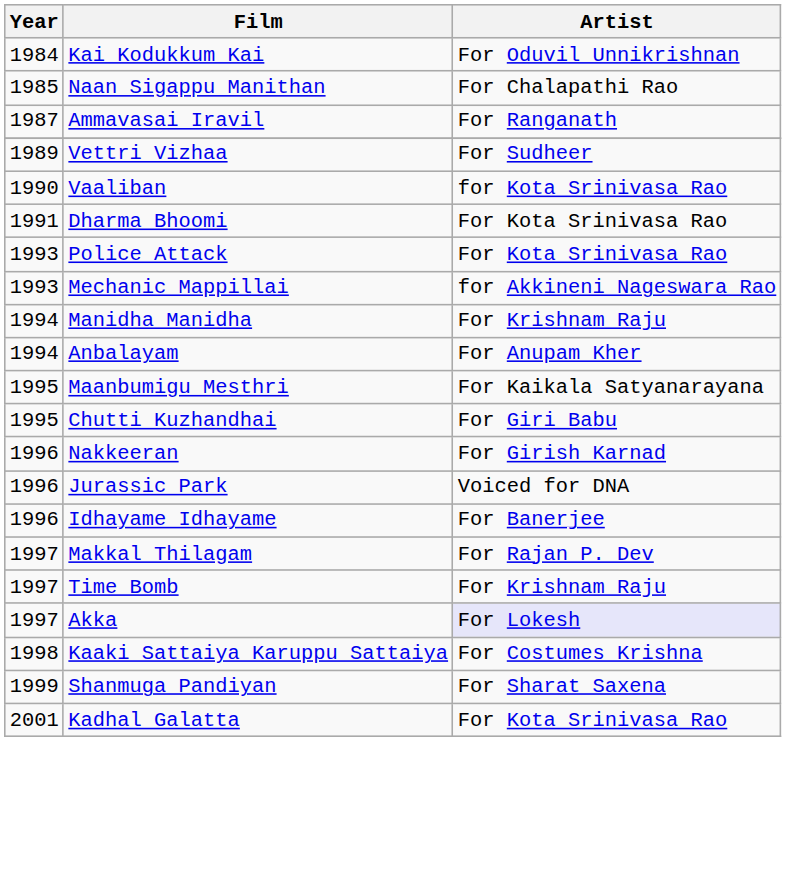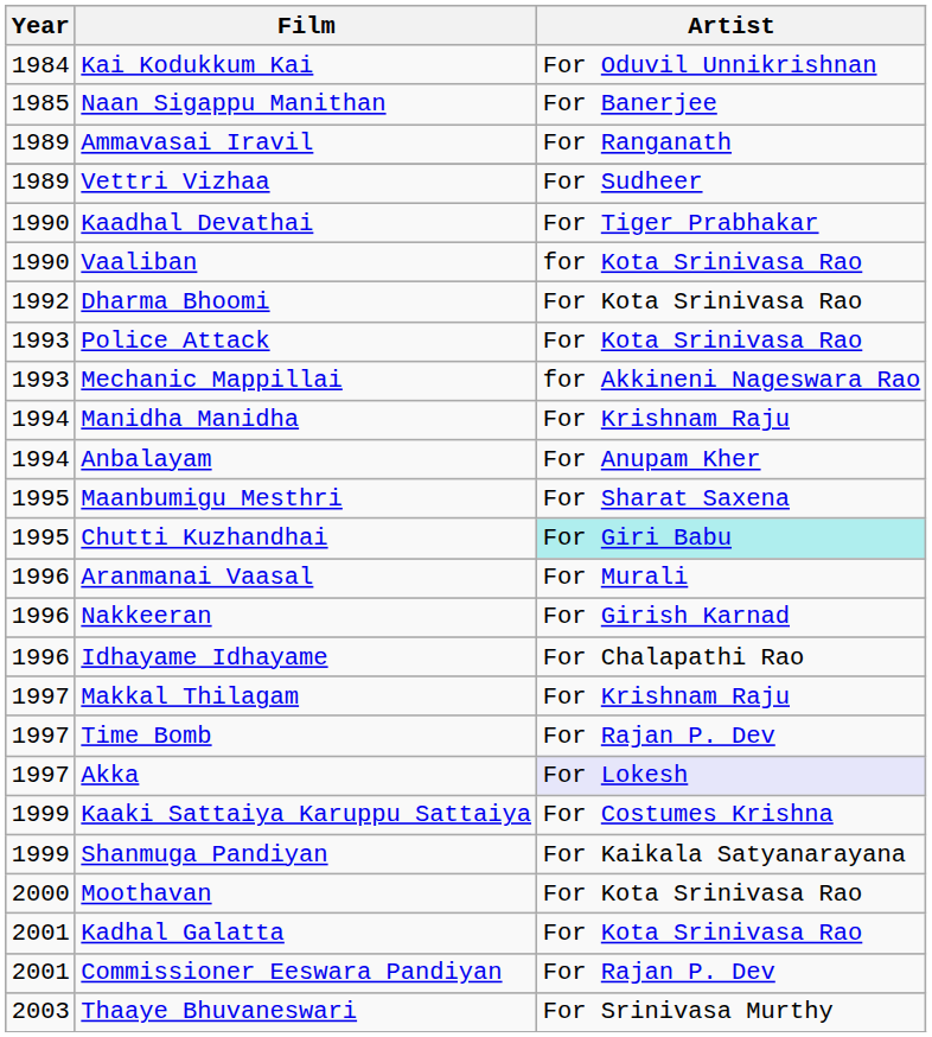Naan Sigappu Manithan | Artist: For Chalapathi Rao -> For Banerjee
Ammavasai Iravil | Year: 1987 -> 1989
+ row: 1990 | Kaadhal Devathai | For Tiger Prabhakar
Dharma Bhoomi | Year: 1991 -> 1992
Maanbumigu Mesthri | Artist: For Kaikala Satyanarayana -> For Sharat Saxena
Chutti Kuzhandhai | Artist: no background -> paleturquoise background
+ row: 1996 | Aranmanai Vaasal | For Murali
- row: 1996 | Jurassic Park | Voiced for DNA
Idhayame Idhayame | Artist: For Banerjee -> For Chalapathi Rao
Makkal Thilagam | Artist: For Rajan P. Dev -> For Krishnam Raju
Time Bomb | Artist: For Krishnam Raju -> For Rajan P. Dev
Kaaki Sattaiya Karuppu Sattaiya | Year: 1998 -> 1999
Shanmuga Pandiyan | Artist: For Sharat Saxena -> For Kaikala Satyanarayana
+ row: 2000 | Moothavan | For Kota Srinivasa Rao
+ row: 2001 | Commissioner Eeswara Pandiyan | For Rajan P. Dev
+ row: 2003 | Thaaye Bhuvaneswari | For Srinivasa Murthy
